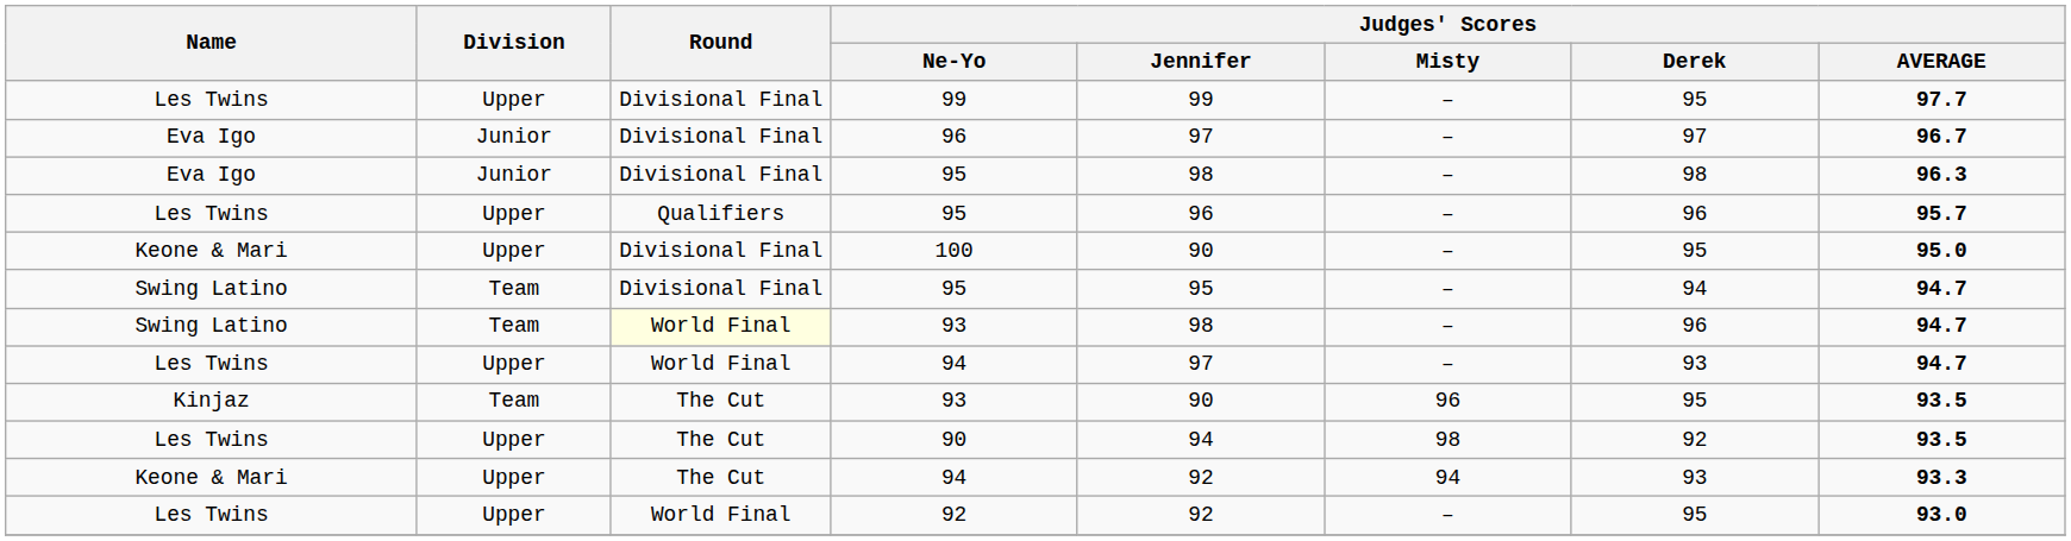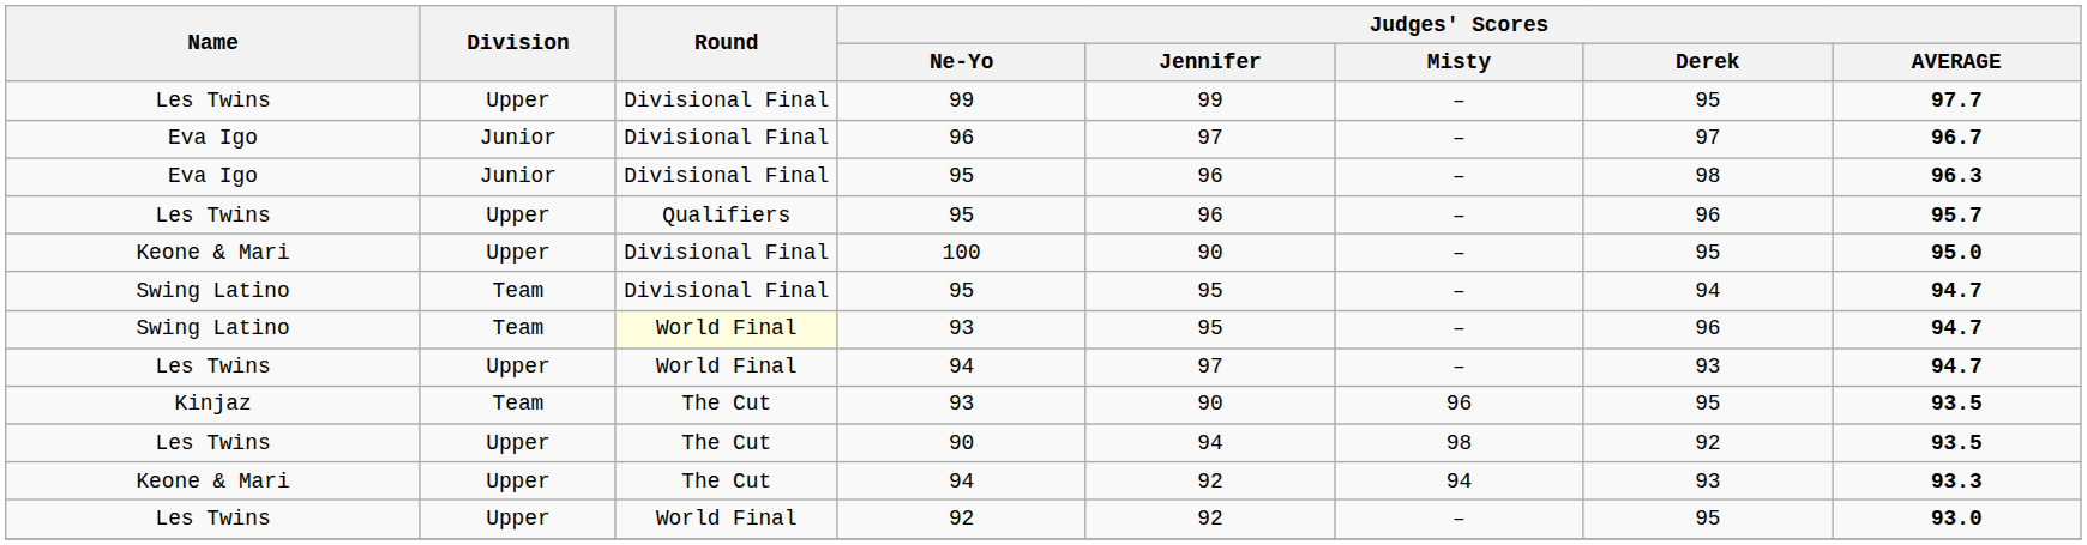Eva Igo / 95 | Judges' Scores / Jennifer: 98 -> 96
Swing Latino / 93 | Judges' Scores / Jennifer: 98 -> 95
